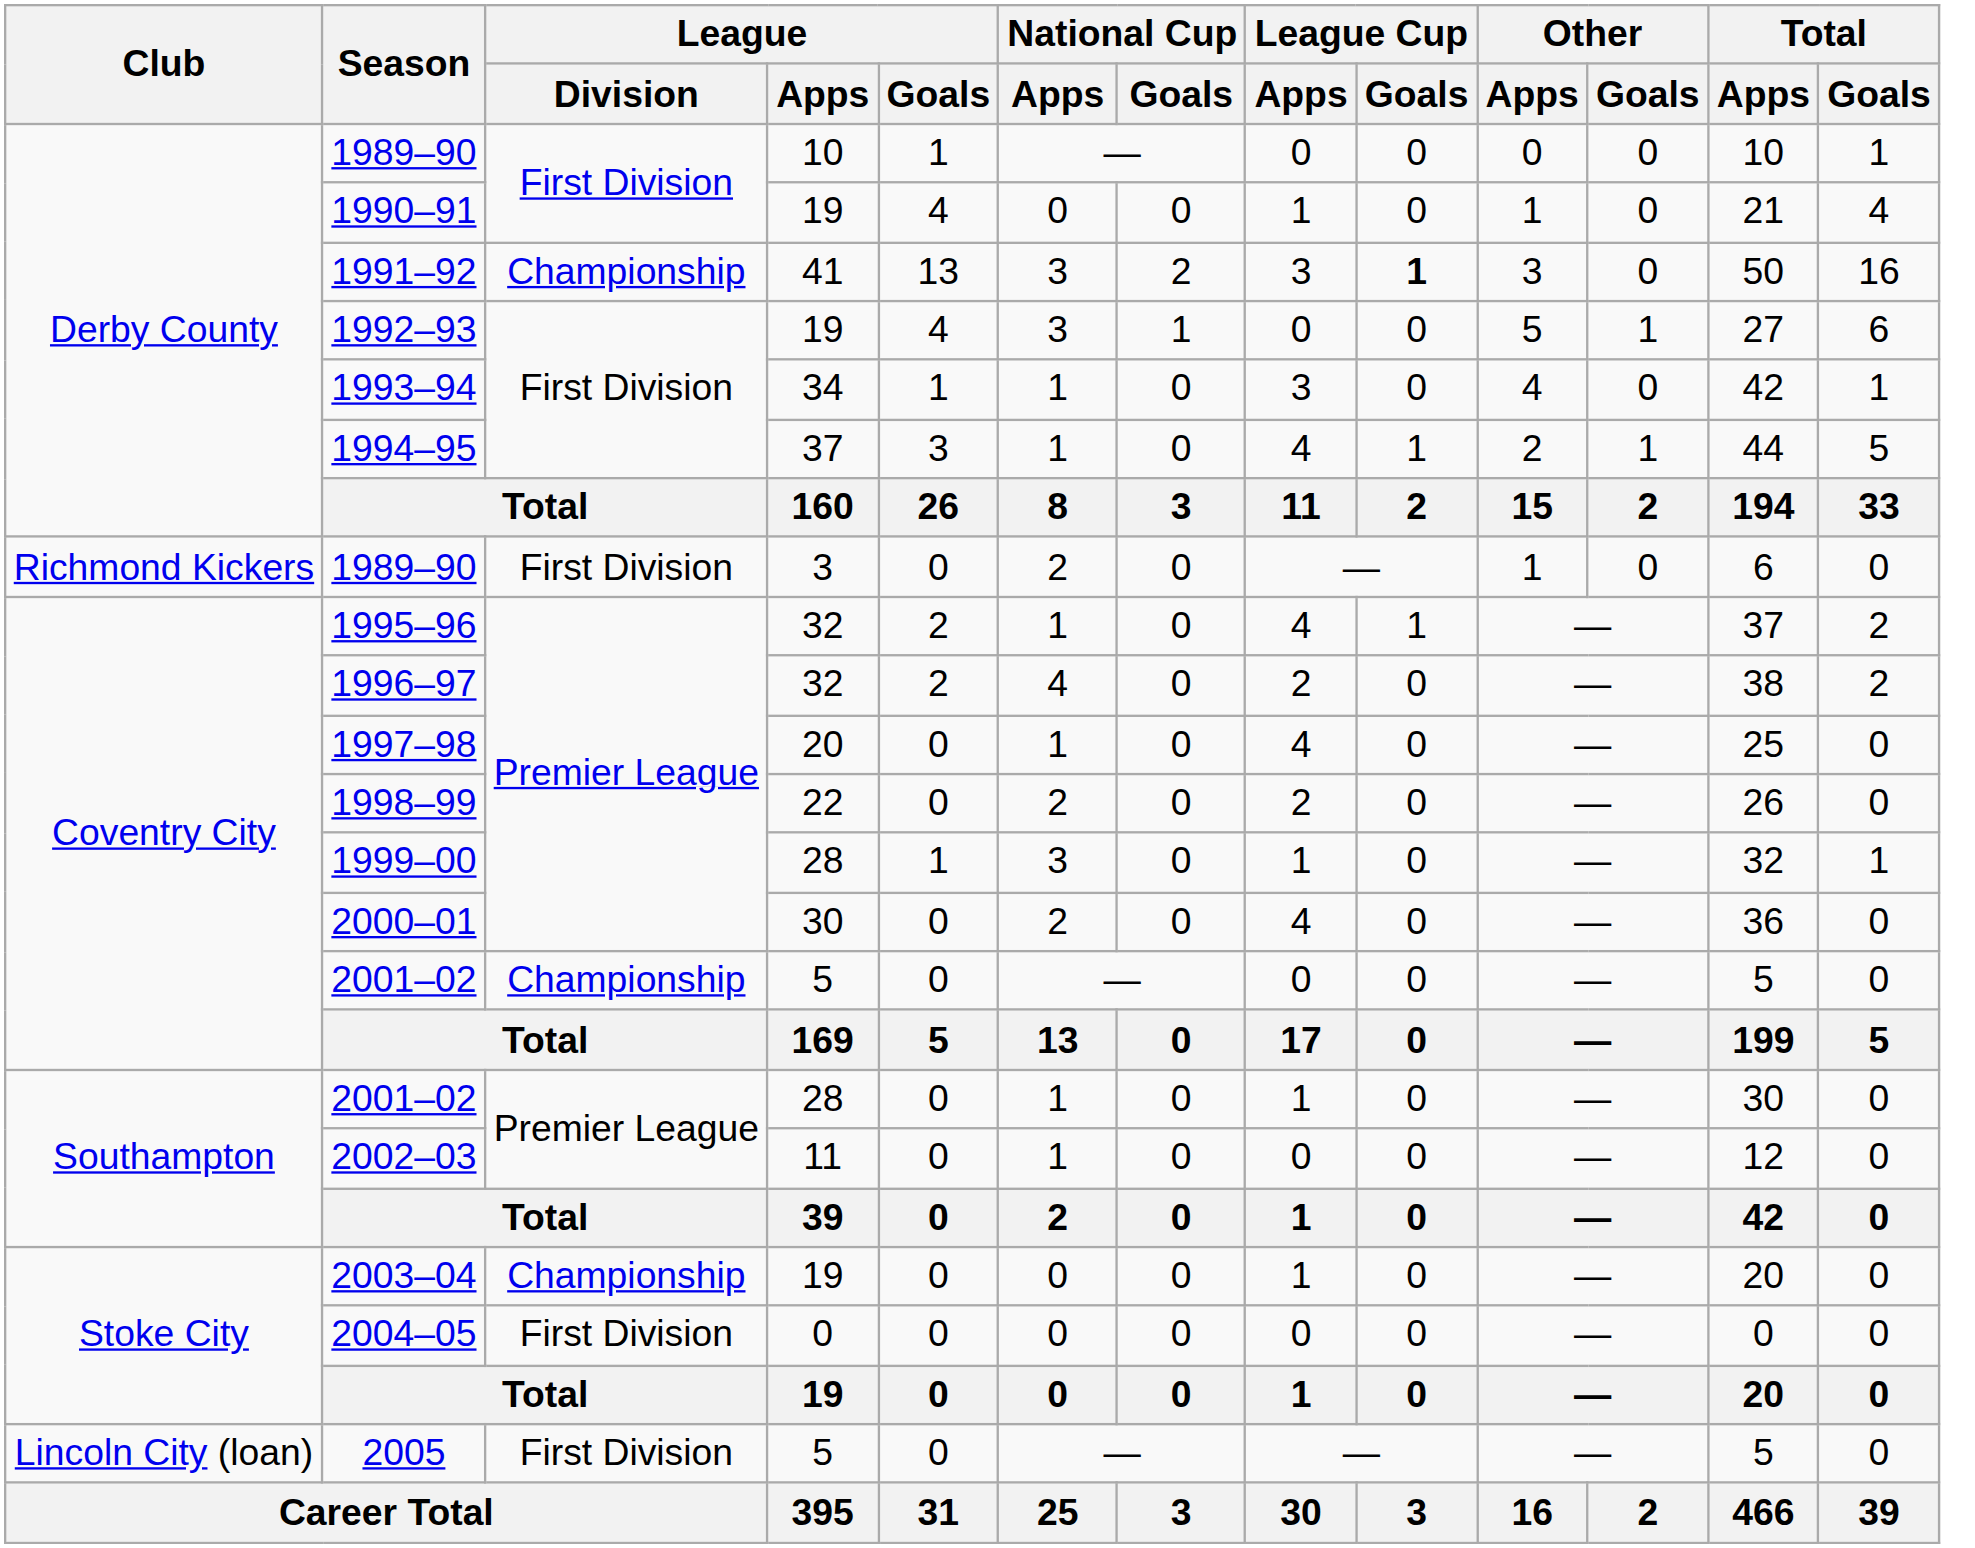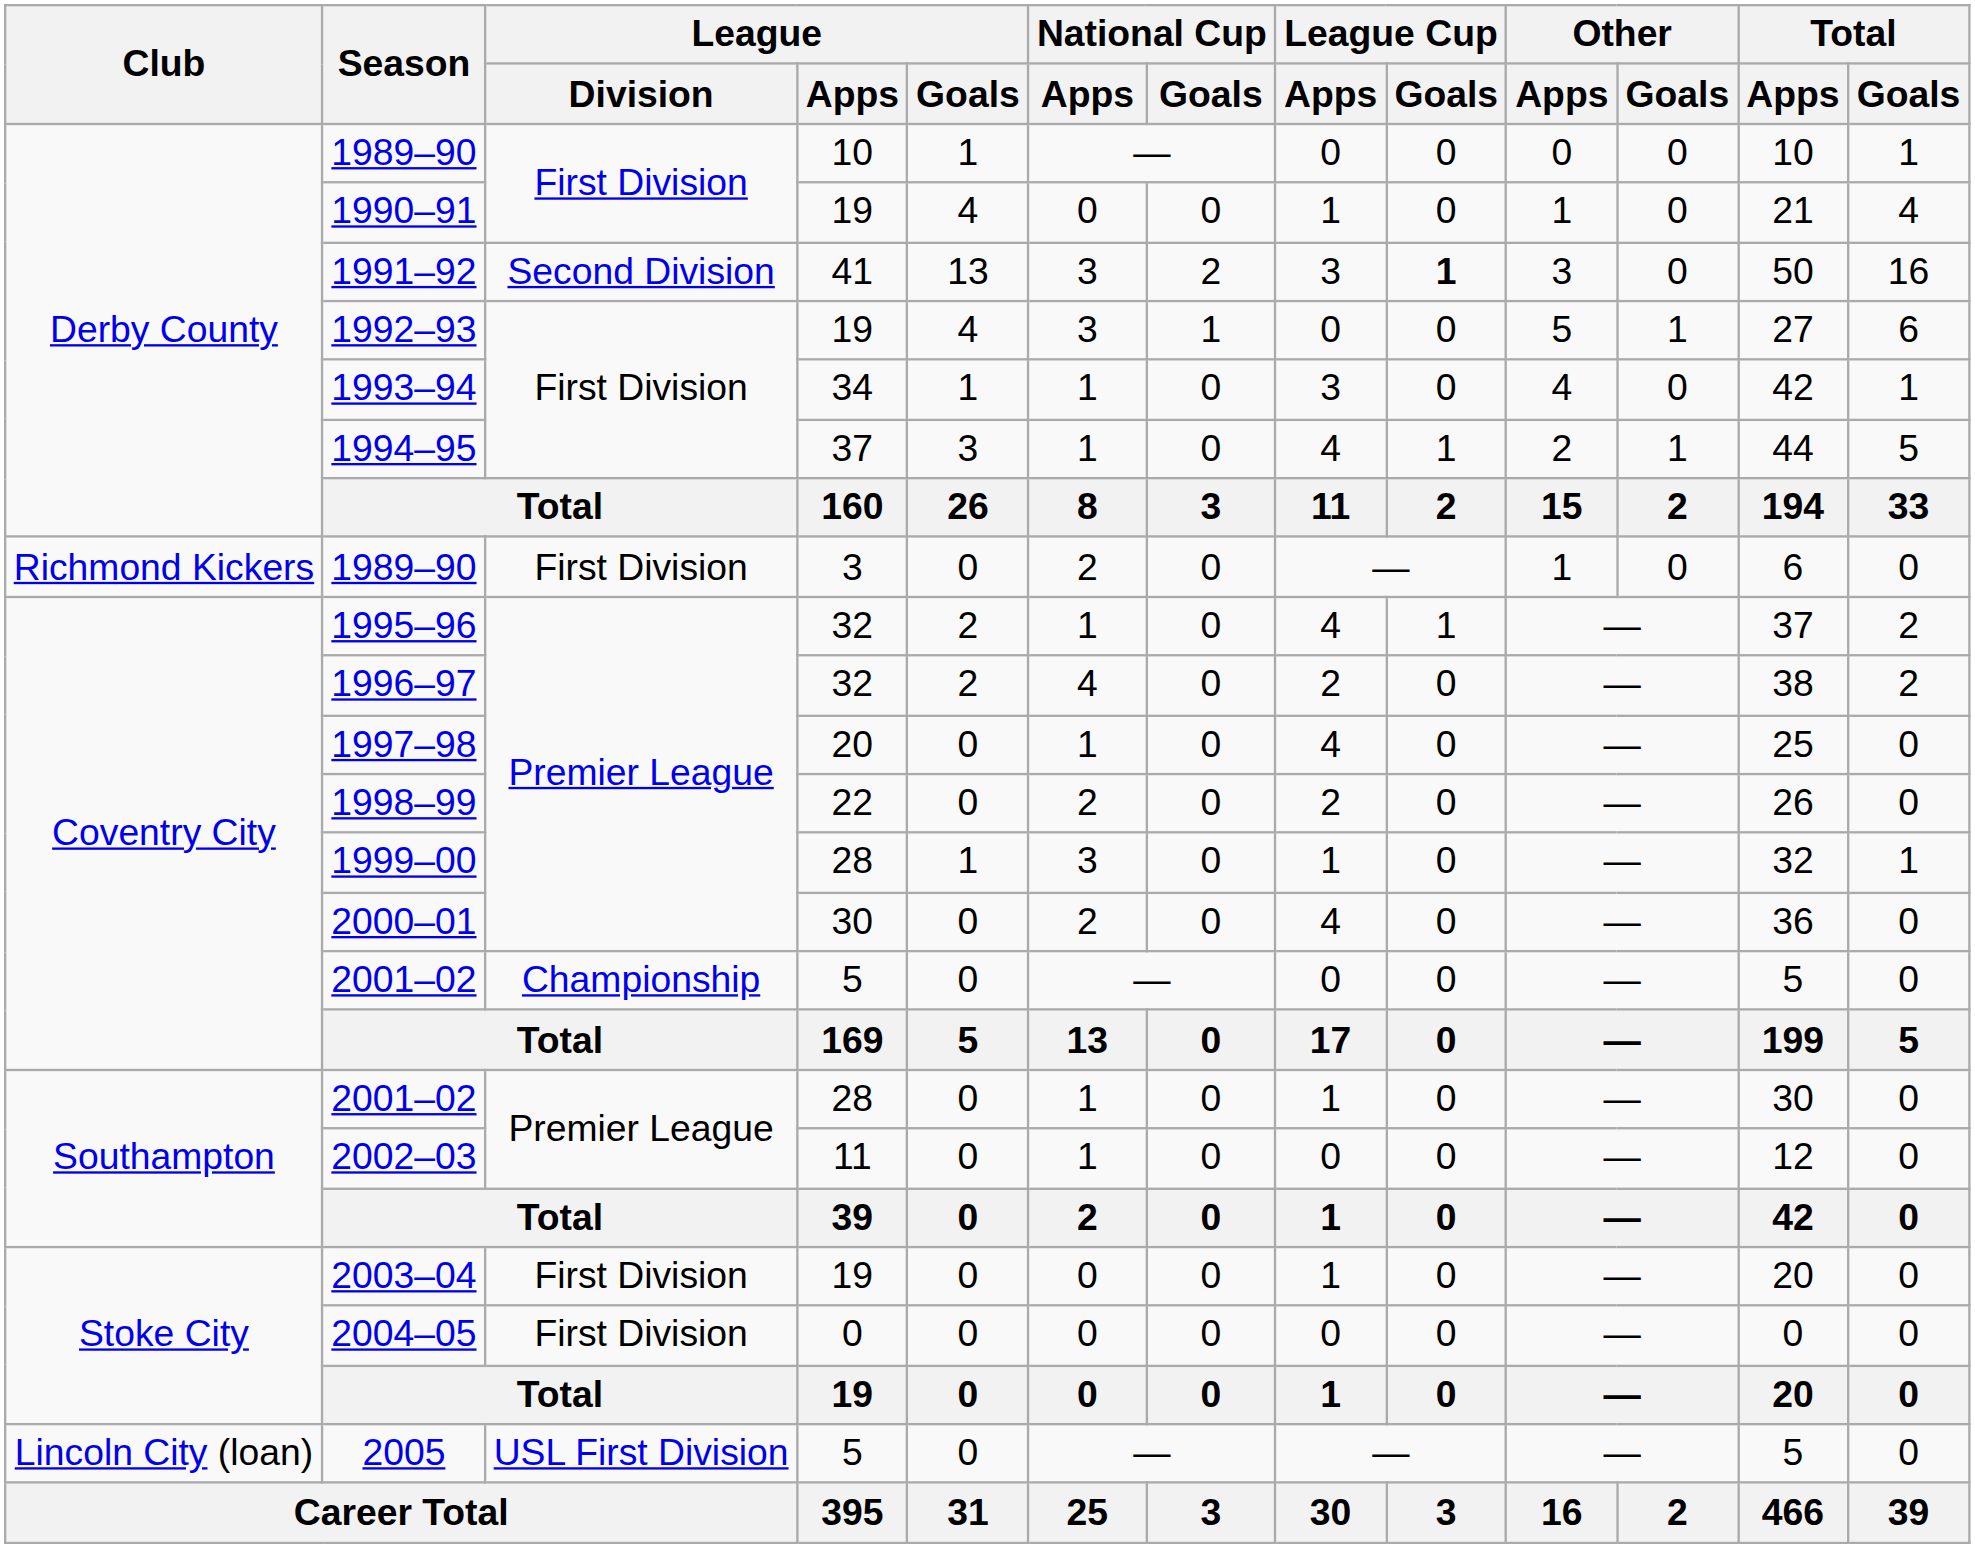1991–92 | League / Division: Championship -> Second Division
2003–04 | League / Division: Championship -> First Division
2005 | League / Division: First Division -> USL First Division
